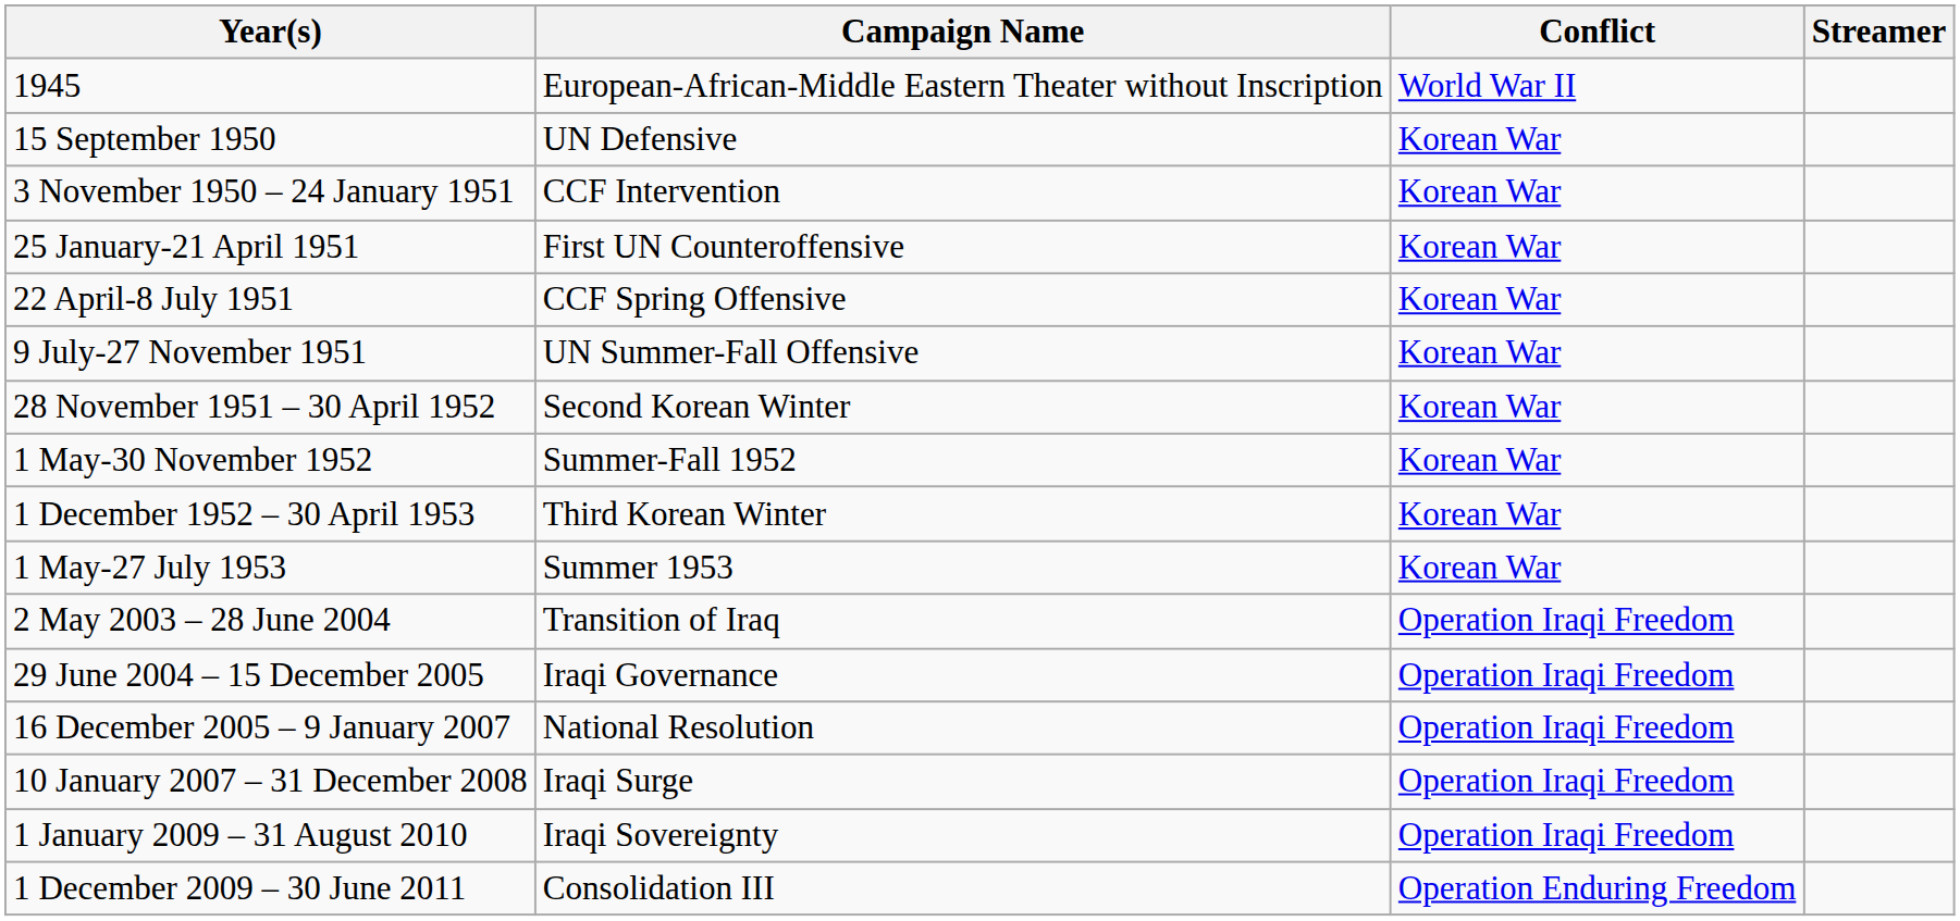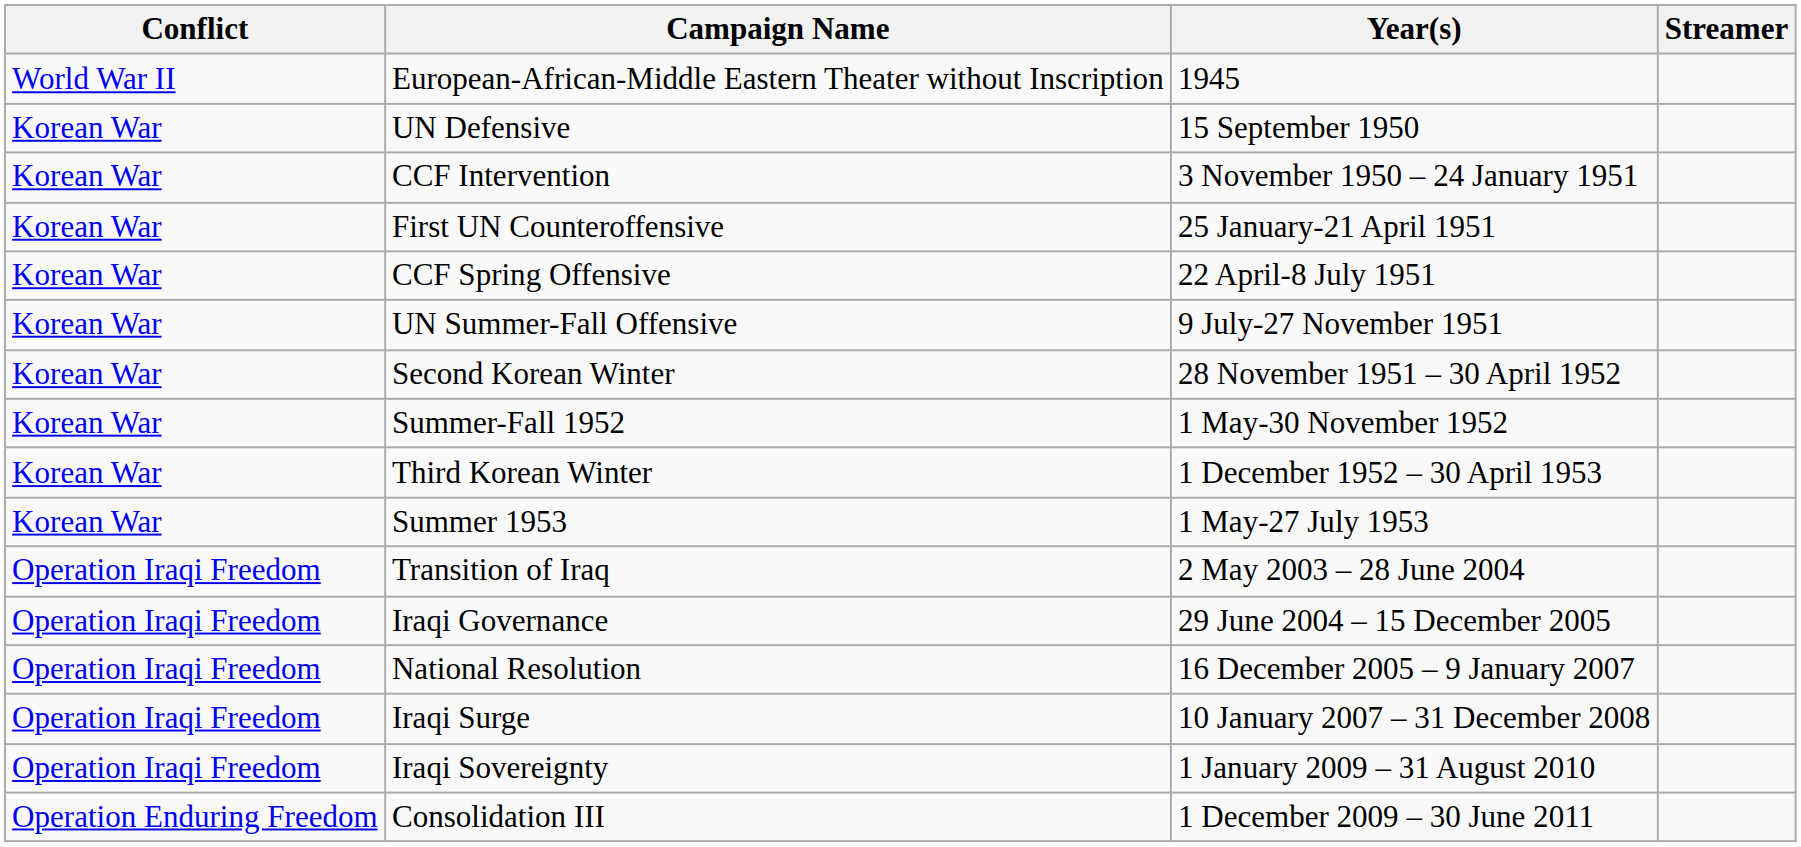columns swapped: Conflict <-> Year(s)
